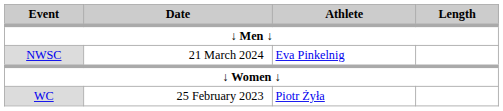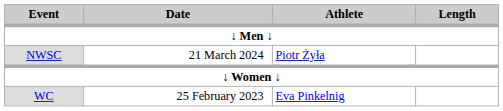NWSC | Athlete: Eva Pinkelnig -> Piotr Żyła
WC | Athlete: Piotr Żyła -> Eva Pinkelnig
